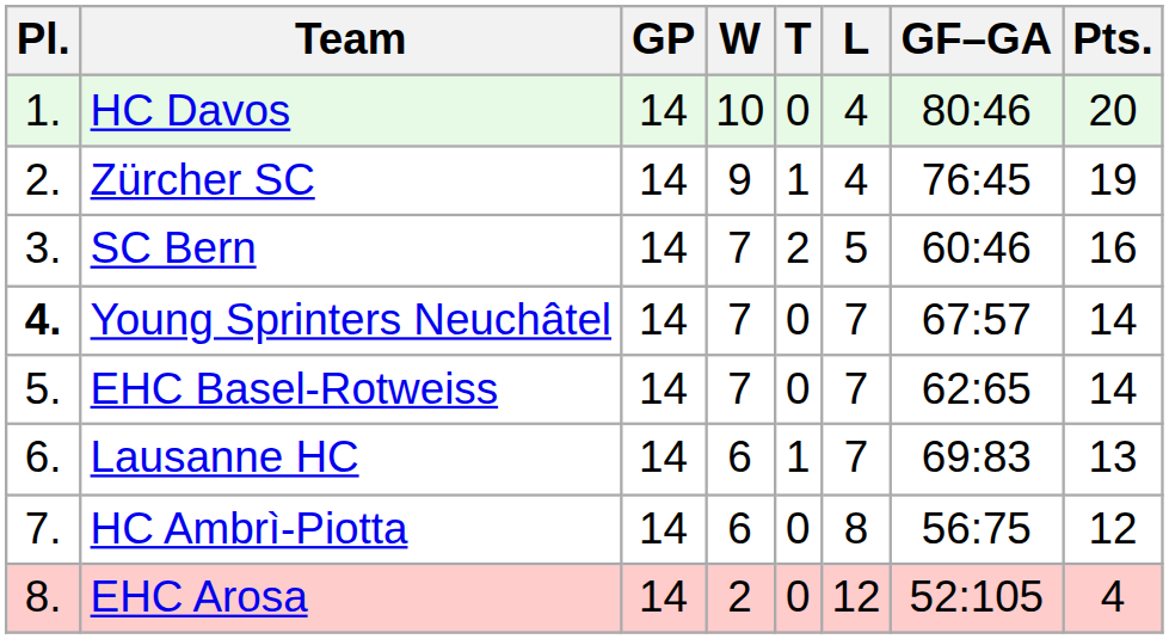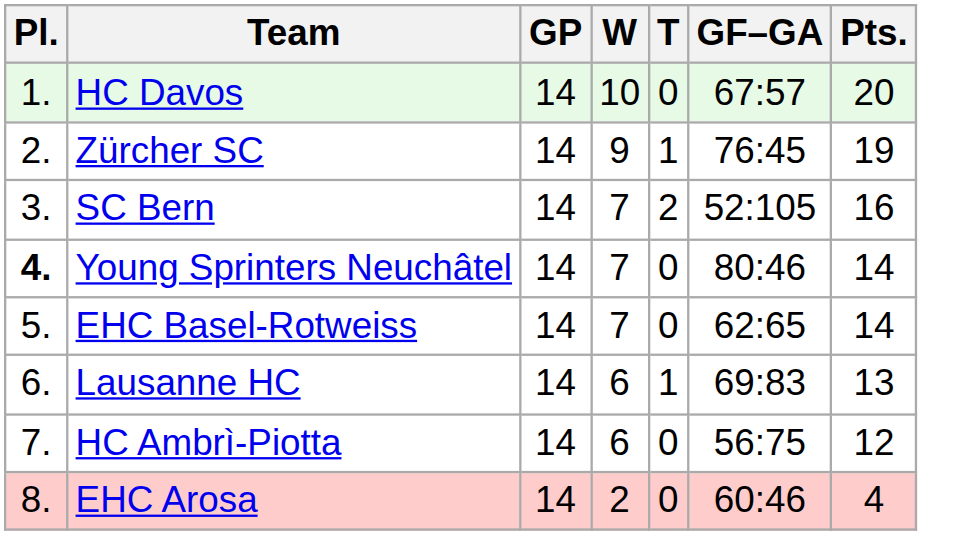- column: L | 4 | 4 | 5 | 7 | 7 | 7 | 8 | 12
HC Davos | GF–GA: 80:46 -> 67:57
SC Bern | GF–GA: 60:46 -> 52:105
Young Sprinters Neuchâtel | GF–GA: 67:57 -> 80:46
EHC Arosa | GF–GA: 52:105 -> 60:46
